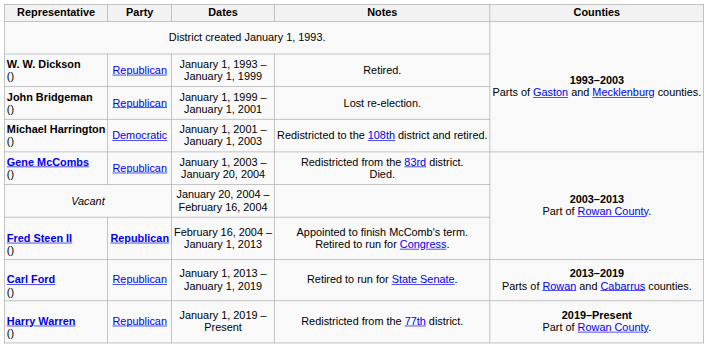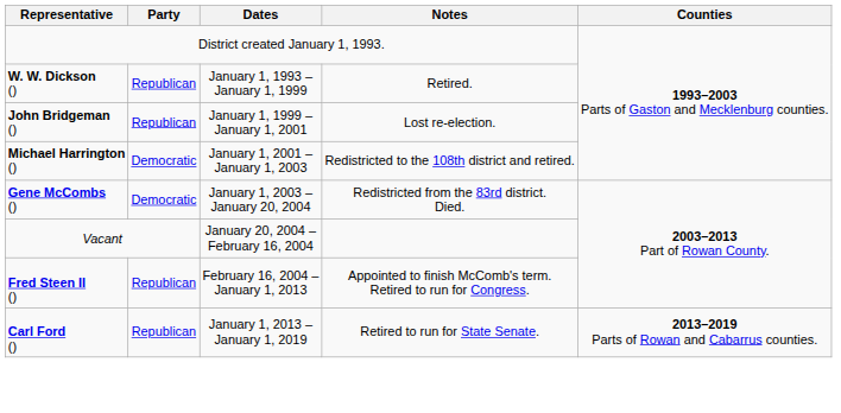Gene McCombs () | Party: Republican -> Democratic
Fred Steen II () | Party: bold -> normal
- row: Harry Warren () | Republican | January 1, 2019 – Present | Redistricted from the 77th district. | 2019–Present Part of Rowan County.
